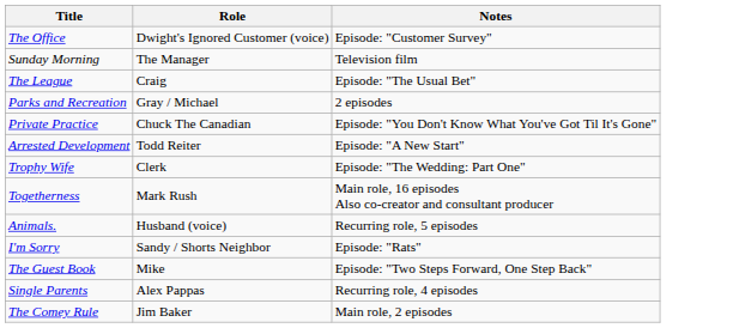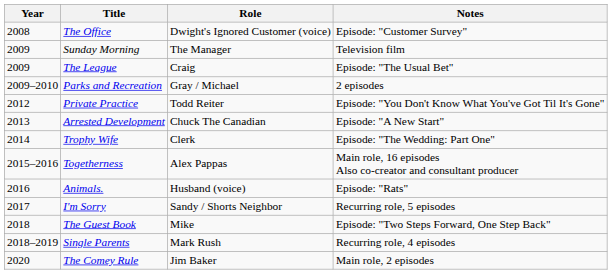+ column: Year | 2008 | 2009 | 2009 | 2009–2010 | 2012 | 2013 | 2014 | 2015–2016 | 2016 | 2017 | 2018 | 2018–2019 | 2020
Private Practice | Role: Chuck The Canadian -> Todd Reiter
Arrested Development | Role: Todd Reiter -> Chuck The Canadian
Togetherness | Role: Mark Rush -> Alex Pappas
Animals. | Notes: Recurring role, 5 episodes -> Episode: "Rats"
I'm Sorry | Notes: Episode: "Rats" -> Recurring role, 5 episodes
Single Parents | Role: Alex Pappas -> Mark Rush
